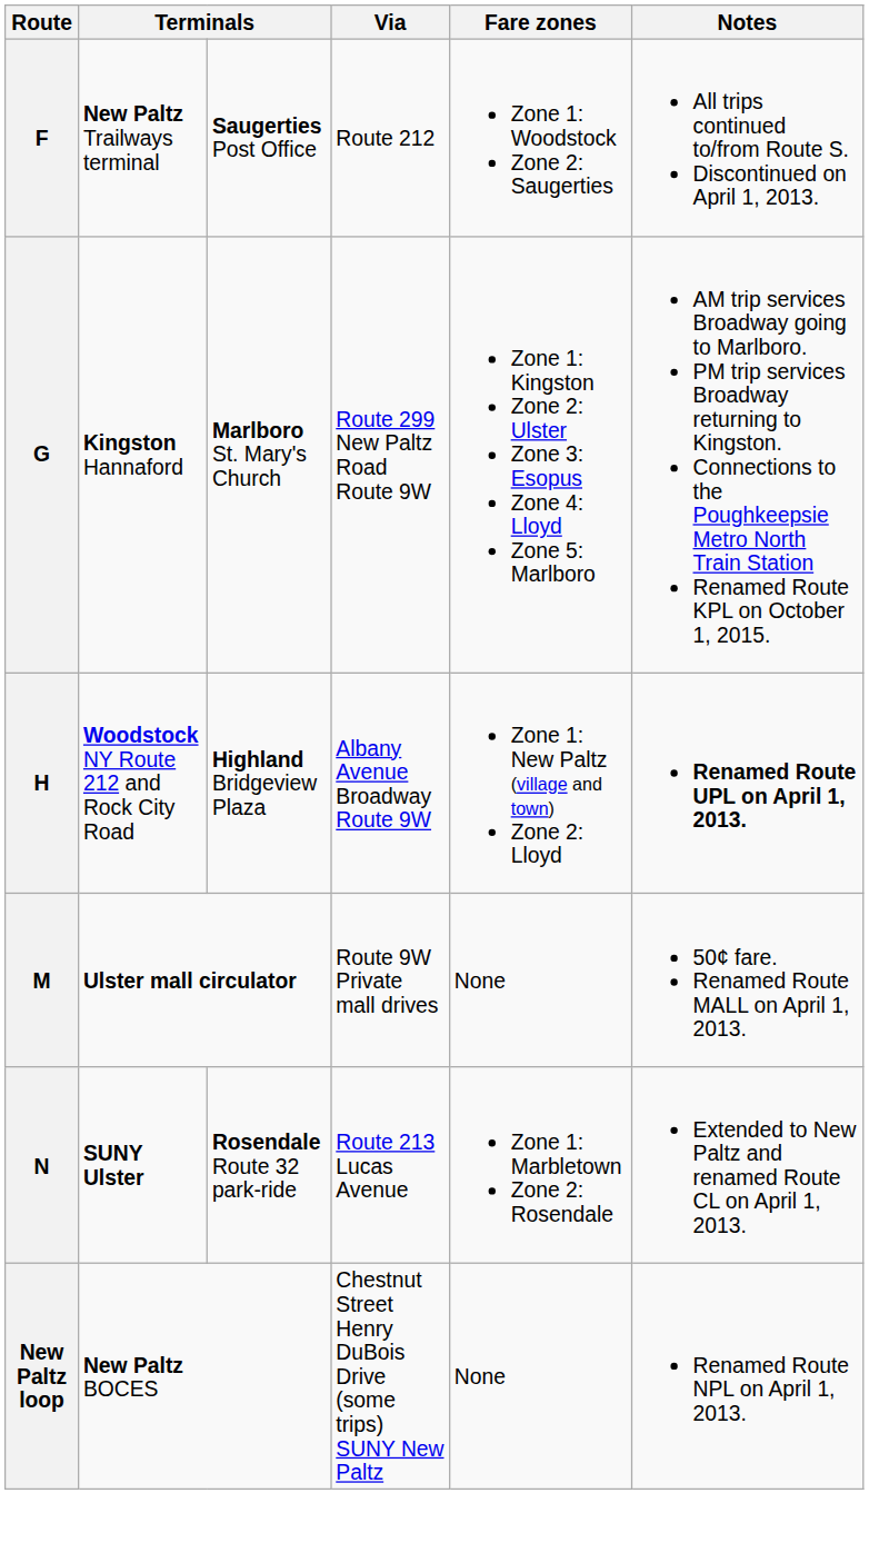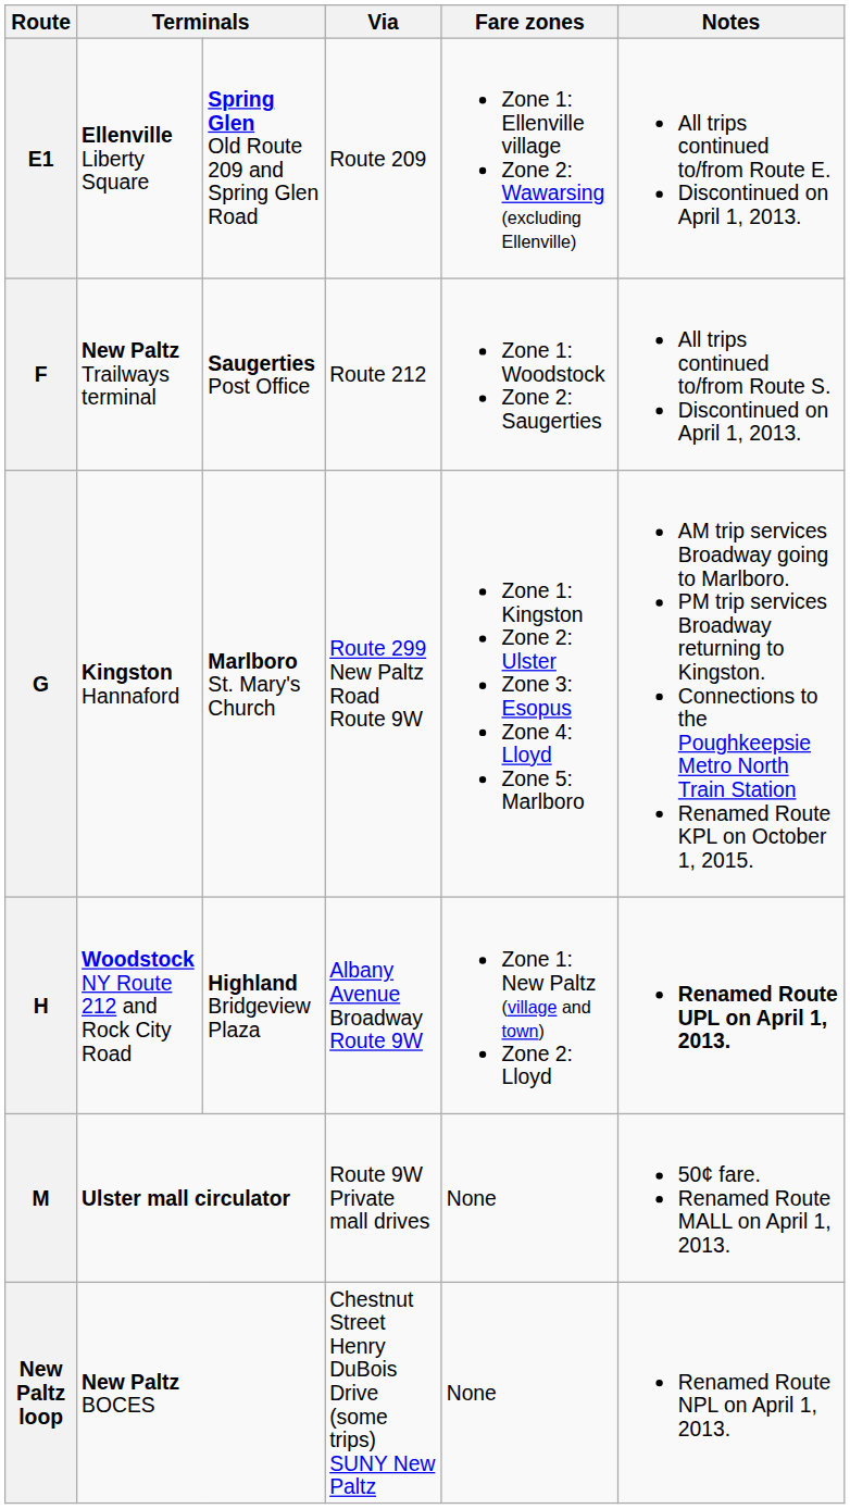+ row: E1 | Ellenville Liberty Square | Spring Glen Old Route 209 and Spring Glen Road | Route 209 | Zone 1: Ellenville village Zone 2: Wawarsing (excluding Ellenville) | All trips continued to/from Route E. Discontinued on April 1, 2013.
- row: N | SUNY Ulster | Rosendale Route 32 park-ride | Route 213 Lucas Avenue | Zone 1: Marbletown Zone 2: Rosendale | Extended to New Paltz and renamed Route CL on April 1, 2013.
